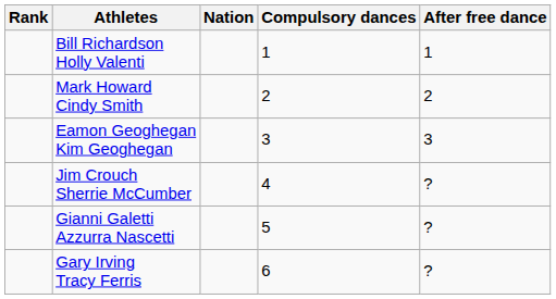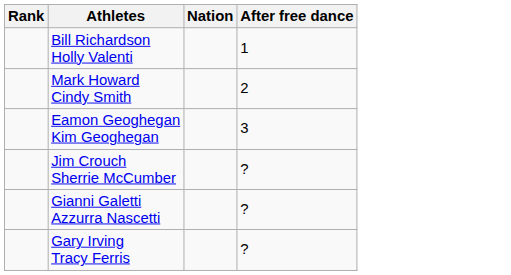- column: Compulsory dances | 1 | 2 | 3 | 4 | 5 | 6
